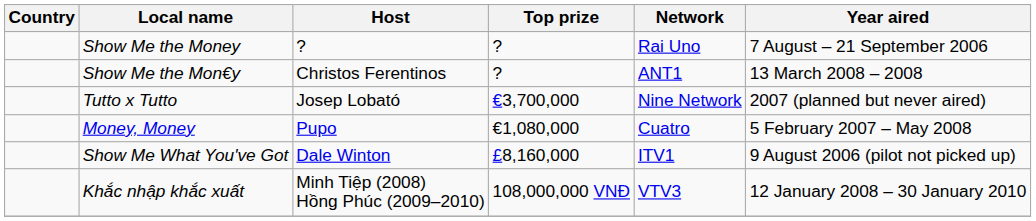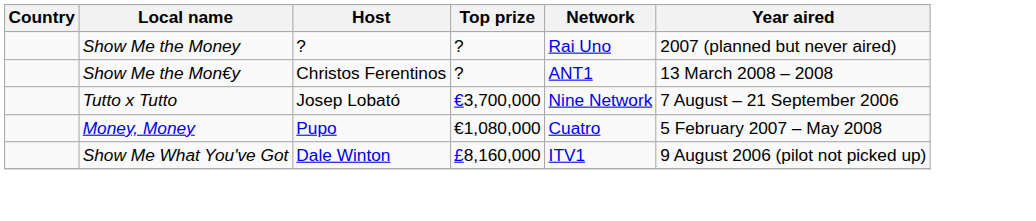Show Me the Money | Year aired: 7 August – 21 September 2006 -> 2007 (planned but never aired)
Tutto x Tutto | Year aired: 2007 (planned but never aired) -> 7 August – 21 September 2006
- row: Khắc nhập khắc xuất | Minh Tiệp (2008) Hồng Phúc (2009–2010) | 108,000,000 VNĐ | VTV3 | 12 January 2008 – 30 January 2010
